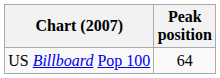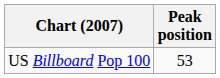US Billboard Pop 100 | Peak position: 64 -> 53
